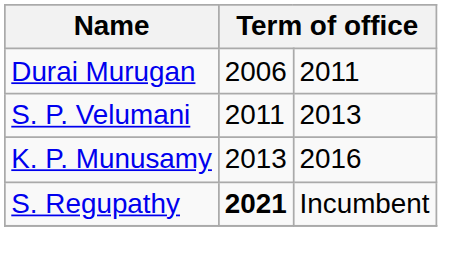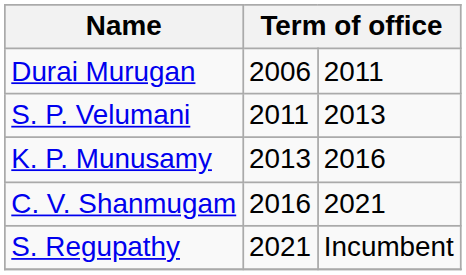+ row: C. V. Shanmugam | 2016 | 2021
S. Regupathy | column 2: bold -> normal
